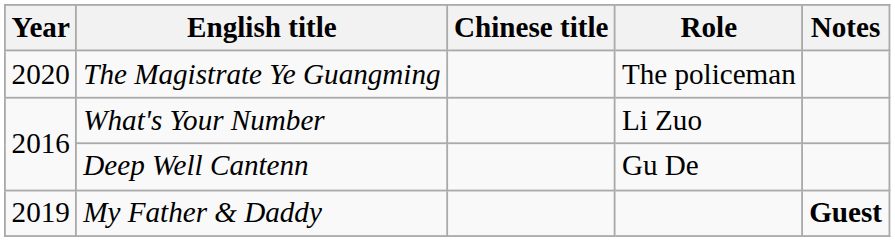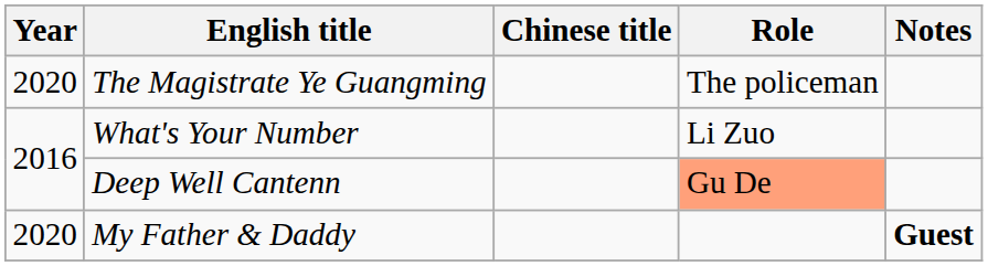Deep Well Cantenn | Role: no background -> lightsalmon background
My Father & Daddy | Year: 2019 -> 2020
